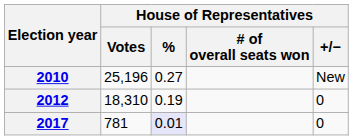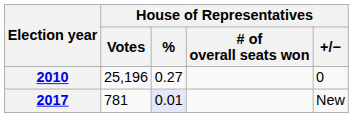2010 | House of Representatives / +/−: New -> 0
- row: 2012 | 18,310 | 0.19 | 0
2017 | House of Representatives / +/−: 0 -> New
